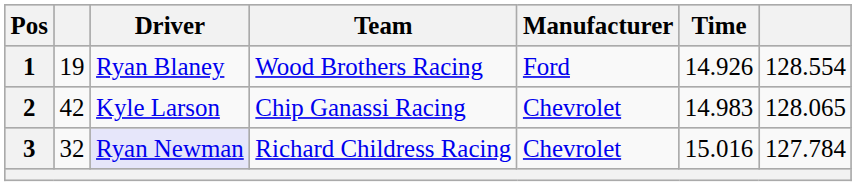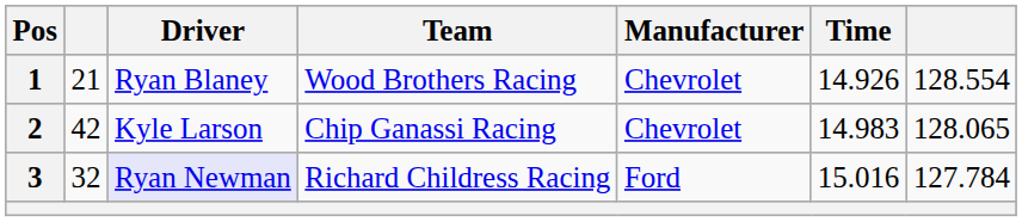1 | column 2: 19 -> 21
1 | Manufacturer: Ford -> Chevrolet
3 | Manufacturer: Chevrolet -> Ford
